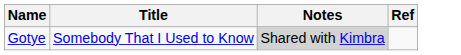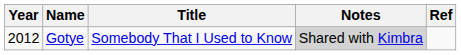+ column: Year | 2012
